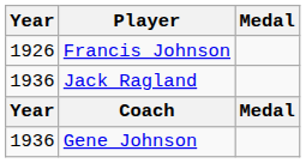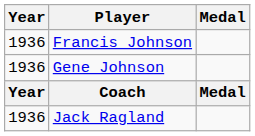Francis Johnson | Year: 1926 -> 1936
rows swapped: Jack Ragland <-> Gene Johnson
